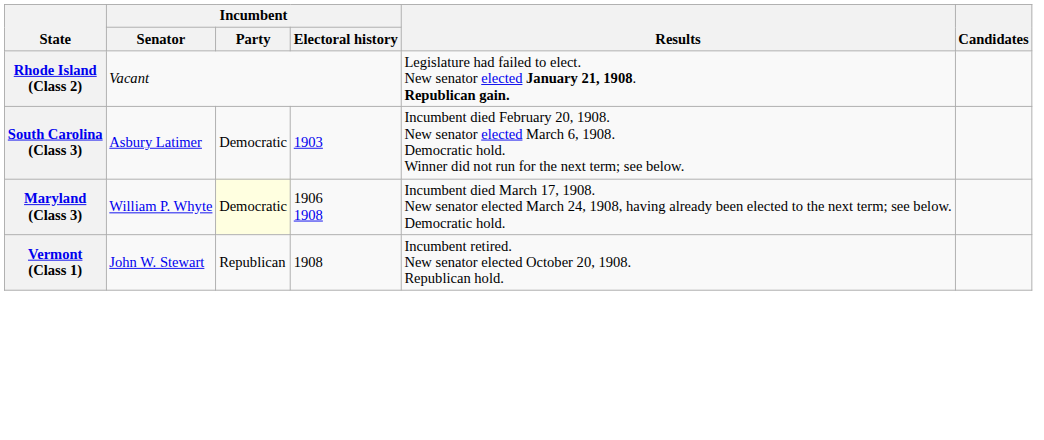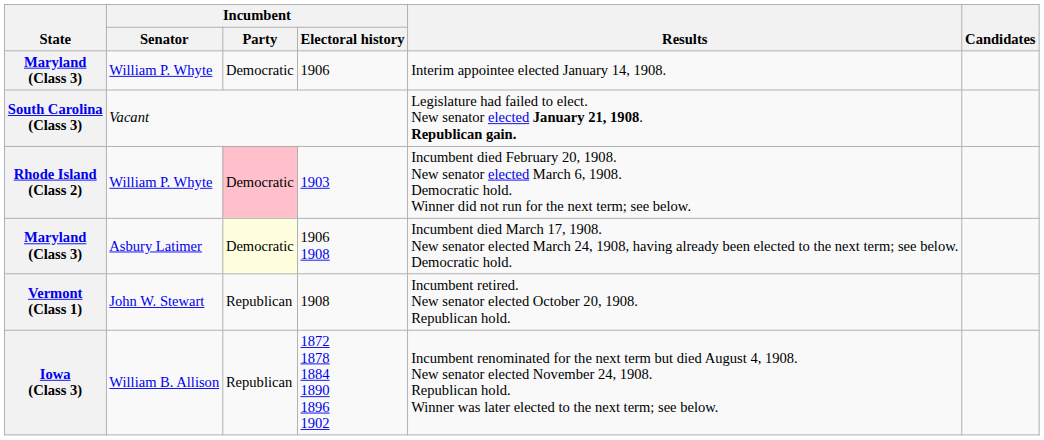+ row: Maryland (Class 3) | William P. Whyte | Democratic | 1906 | Interim appointee elected January 14, 1908.
Vacant | State: Rhode Island (Class 2) -> South Carolina (Class 3)
1903 | State: South Carolina (Class 3) -> Rhode Island (Class 2)
1903 | Incumbent / Senator: Asbury Latimer -> William P. Whyte
1903 | Incumbent / Party: no background -> pink background
1906 1908 | Incumbent / Senator: William P. Whyte -> Asbury Latimer
+ row: Iowa (Class 3) | William B. Allison | Republican | 1872 1878 1884 1890 1896 1902 | Incumbent renominated for the next term but died August 4, 1908. New senator elected November 24, 1908. Republican hold. Winner was later elected to the next term; see below.
